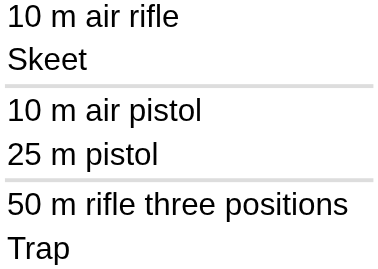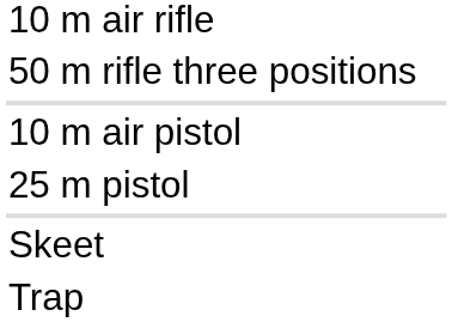rows swapped: 50 m rifle three positions <-> Skeet
